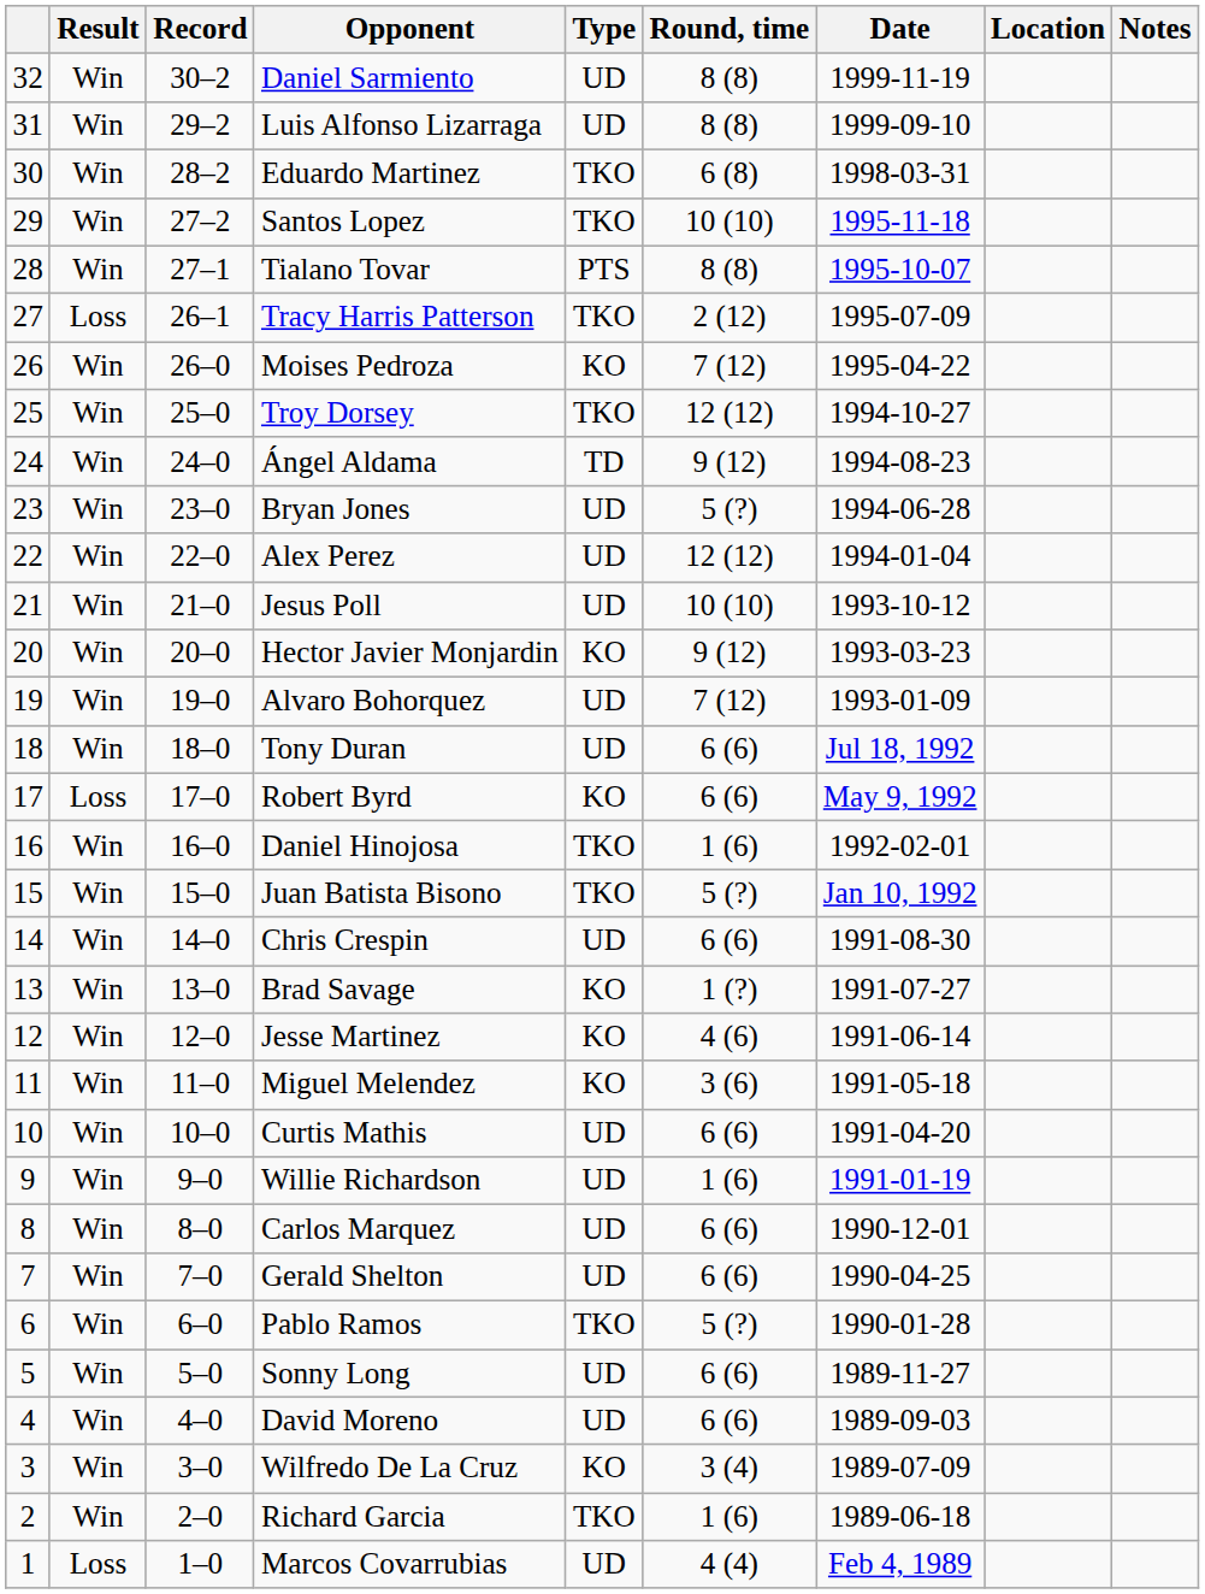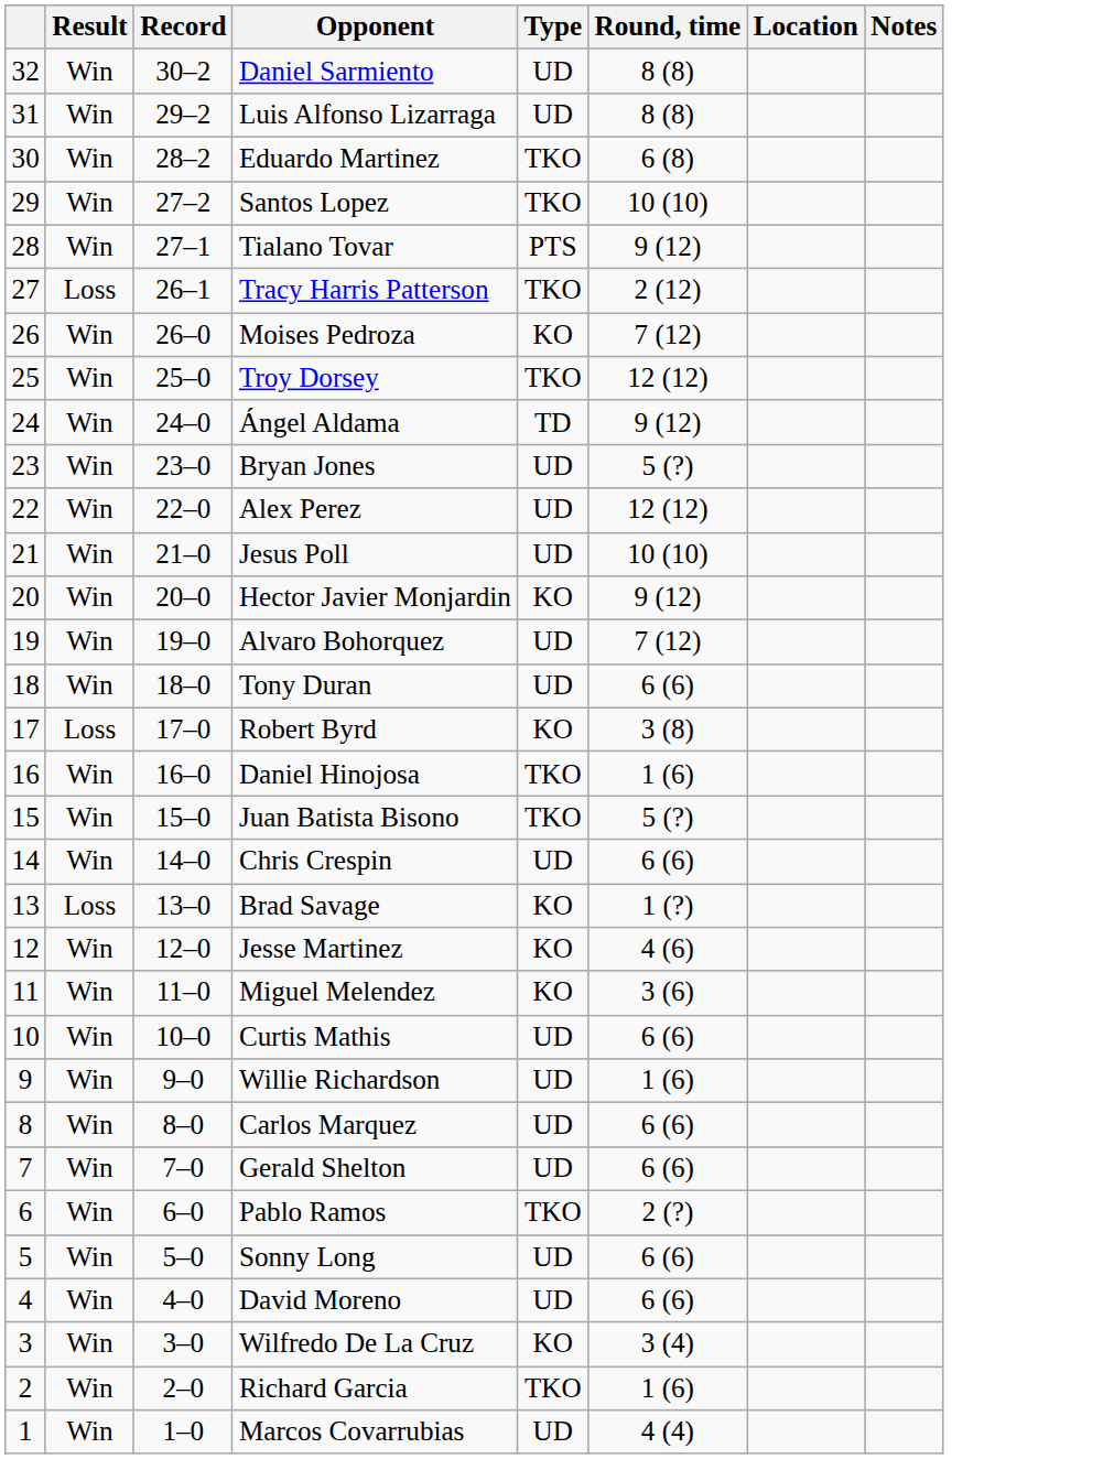- column: Date | 1999-11-19 | 1999-09-10 | 1998-03-31 | 1995-11-18 | 1995-10-07 | 1995-07-09 | 1995-04-22 | 1994-10-27 | 1994-08-23 | 1994-06-28 | 1994-01-04 | 1993-10-12 | 1993-03-23 | 1993-01-09 | Jul 18, 1992 | May 9, 1992 | 1992-02-01 | Jan 10, 1992 | 1991-08-30 | 1991-07-27 | 1991-06-14 | 1991-05-18 | 1991-04-20 | 1991-01-19 | 1990-12-01 | 1990-04-25 | 1990-01-28 | 1989-11-27 | 1989-09-03 | 1989-07-09 | 1989-06-18 | Feb 4, 1989
Tialano Tovar | Round, time: 8 (8) -> 9 (12)
Robert Byrd | Round, time: 6 (6) -> 3 (8)
Brad Savage | Result: Win -> Loss
Pablo Ramos | Round, time: 5 (?) -> 2 (?)
Marcos Covarrubias | Result: Loss -> Win
